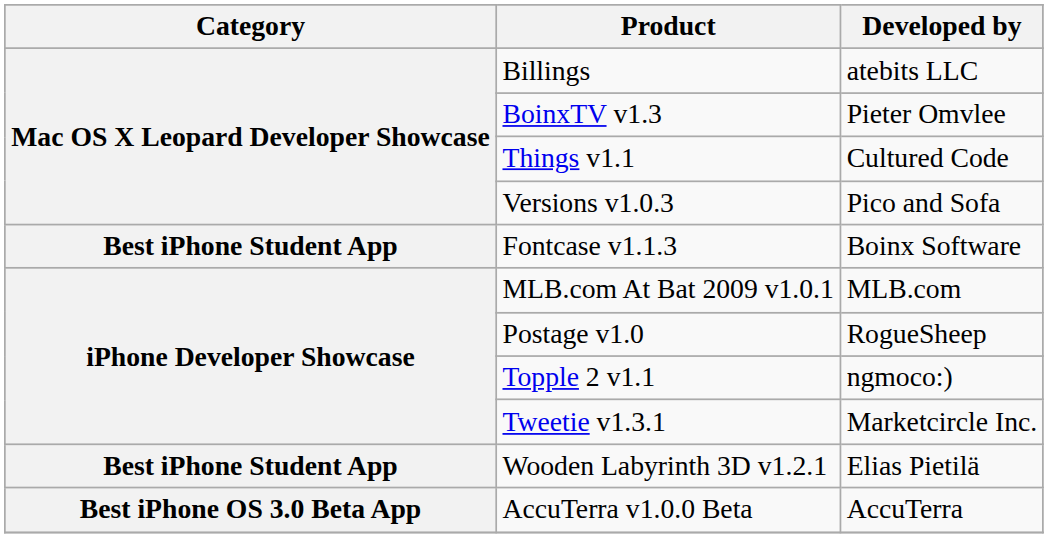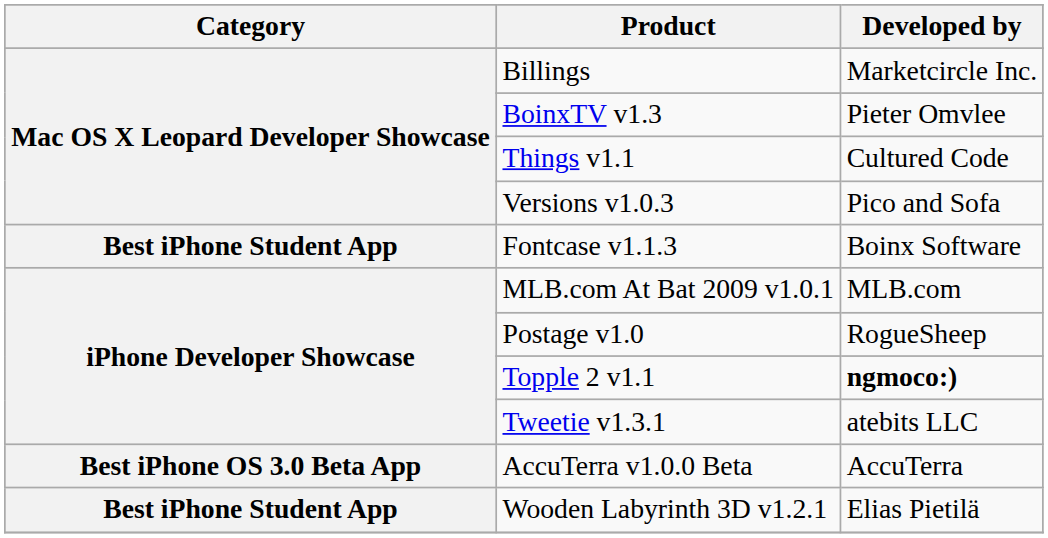Billings | Developed by: atebits LLC -> Marketcircle Inc.
Topple 2 v1.1 | Developed by: normal -> bold
Tweetie v1.3.1 | Developed by: Marketcircle Inc. -> atebits LLC
rows swapped: Wooden Labyrinth 3D v1.2.1 <-> AccuTerra v1.0.0 Beta
